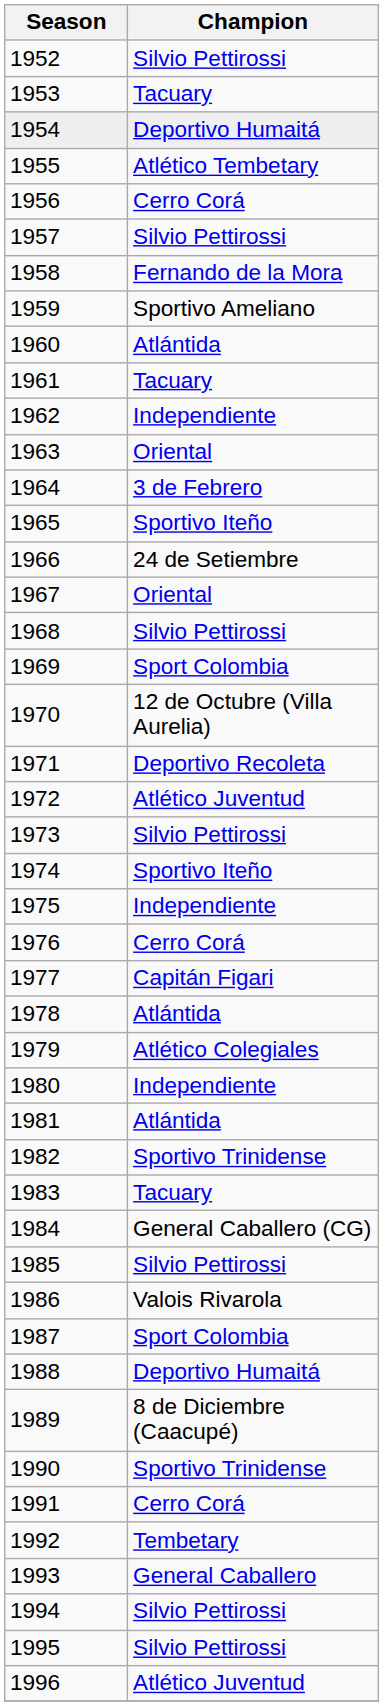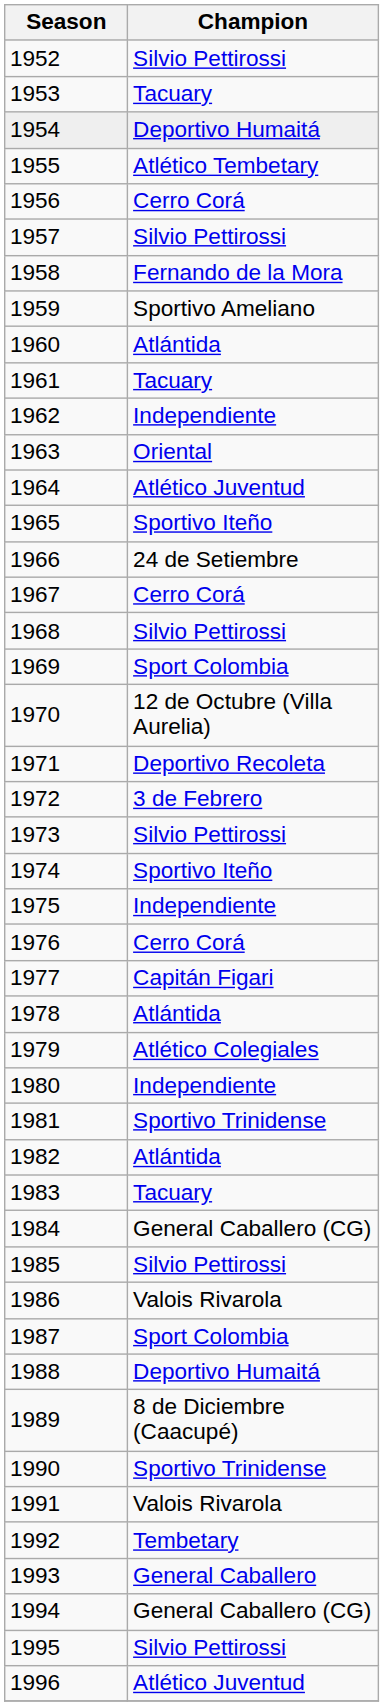1964 | Champion: 3 de Febrero -> Atlético Juventud
1967 | Champion: Oriental -> Cerro Corá
1972 | Champion: Atlético Juventud -> 3 de Febrero
1981 | Champion: Atlántida -> Sportivo Trinidense
1982 | Champion: Sportivo Trinidense -> Atlántida
1991 | Champion: Cerro Corá -> Valois Rivarola
1994 | Champion: Silvio Pettirossi -> General Caballero (CG)
